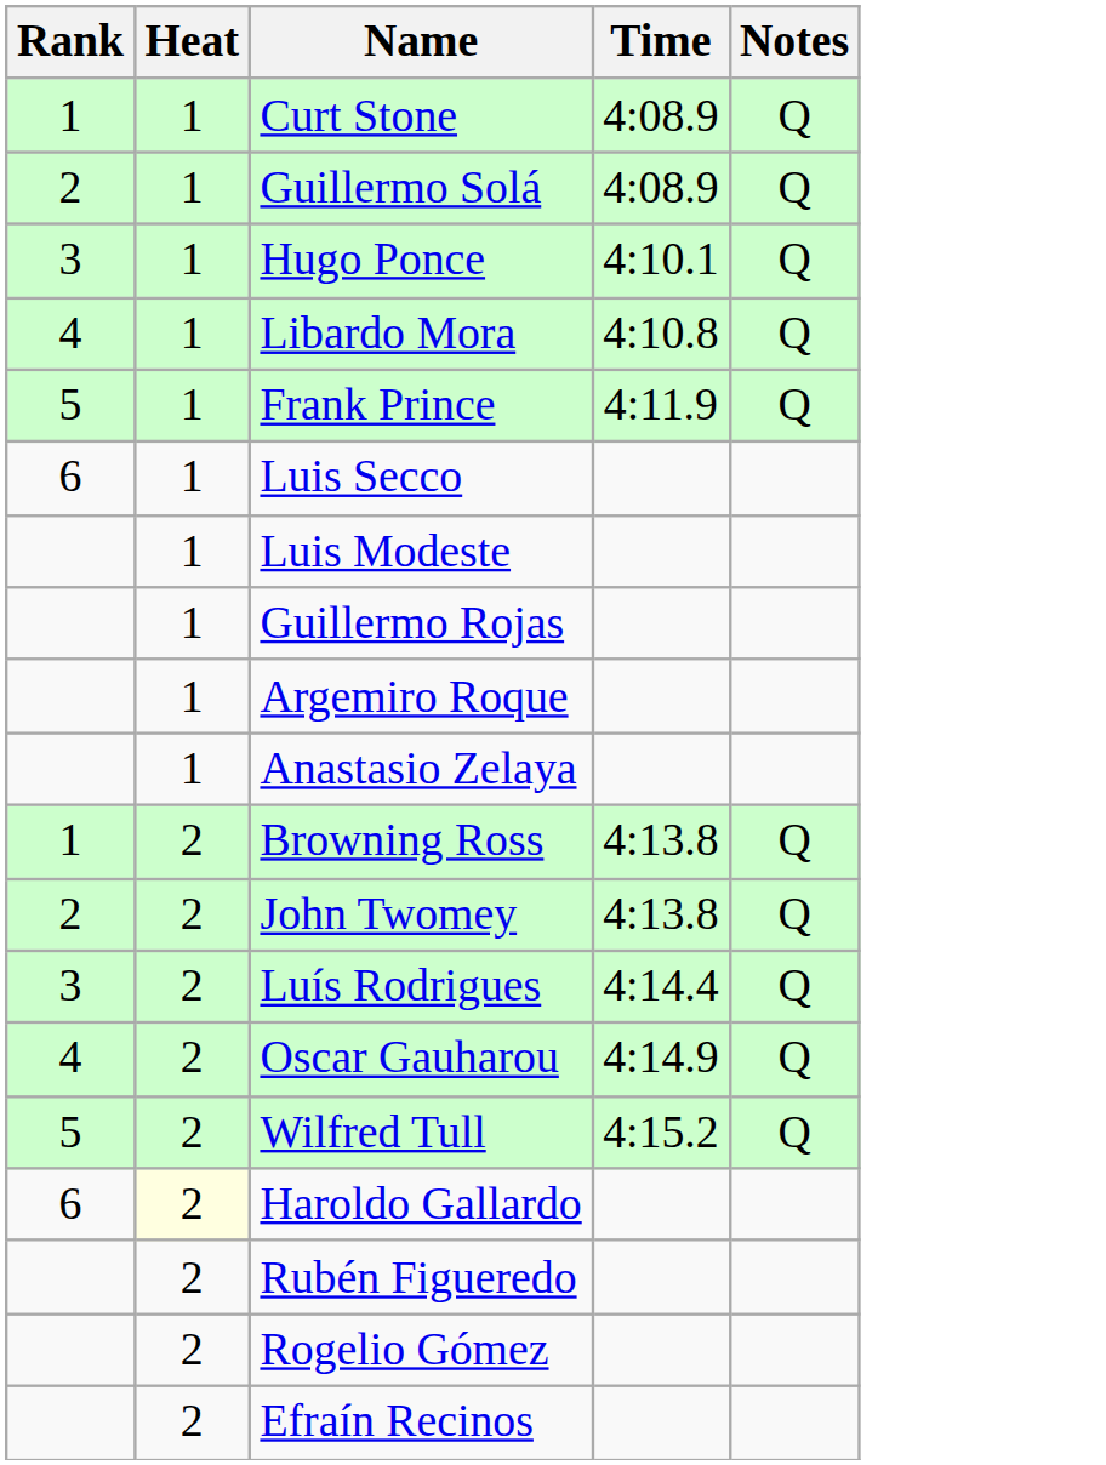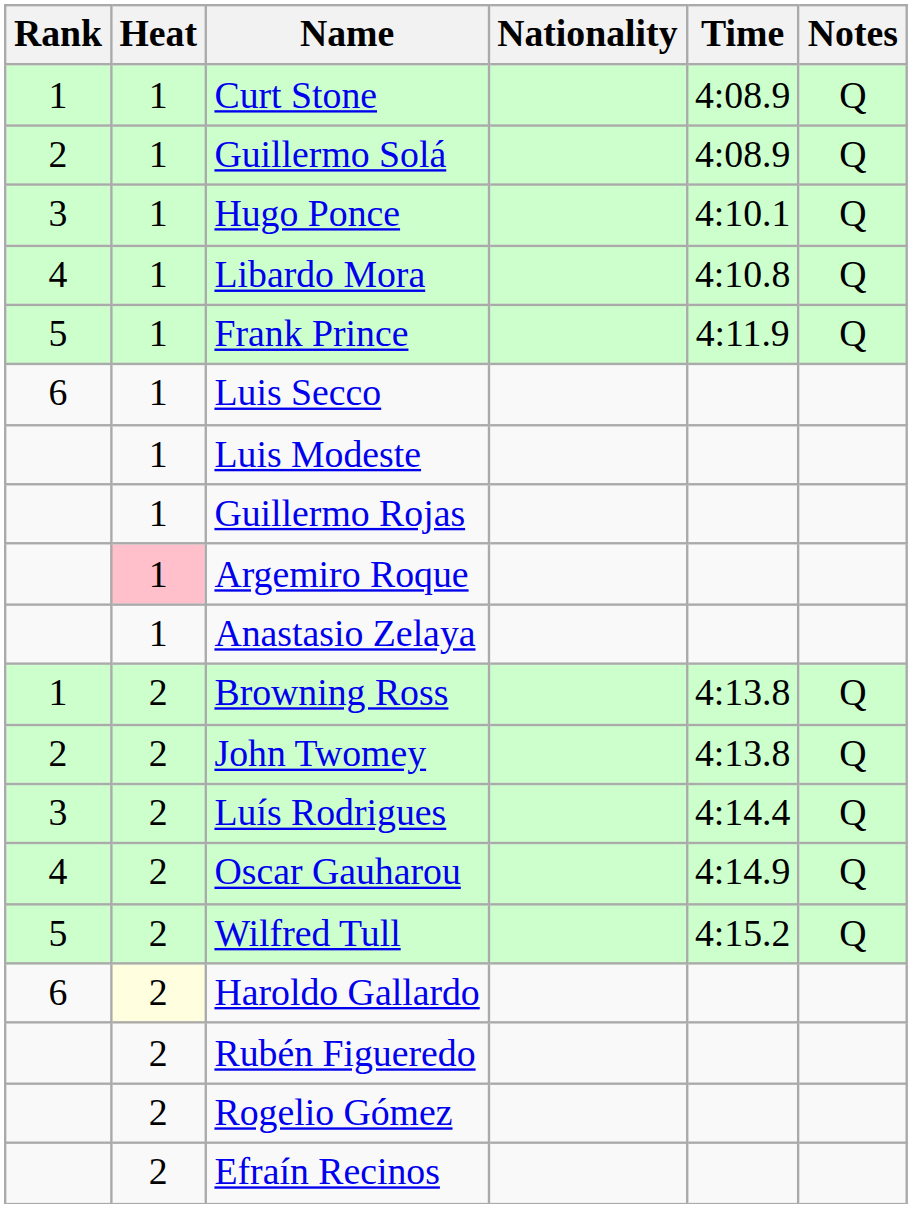+ column: Nationality
Argemiro Roque | Heat: no background -> pink background
